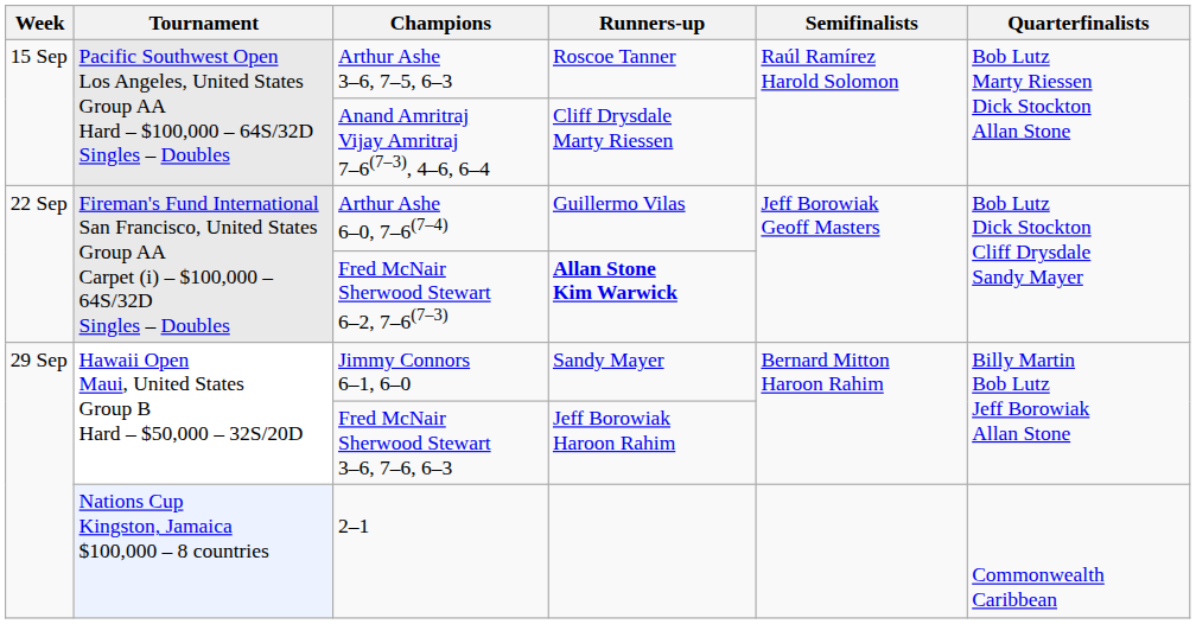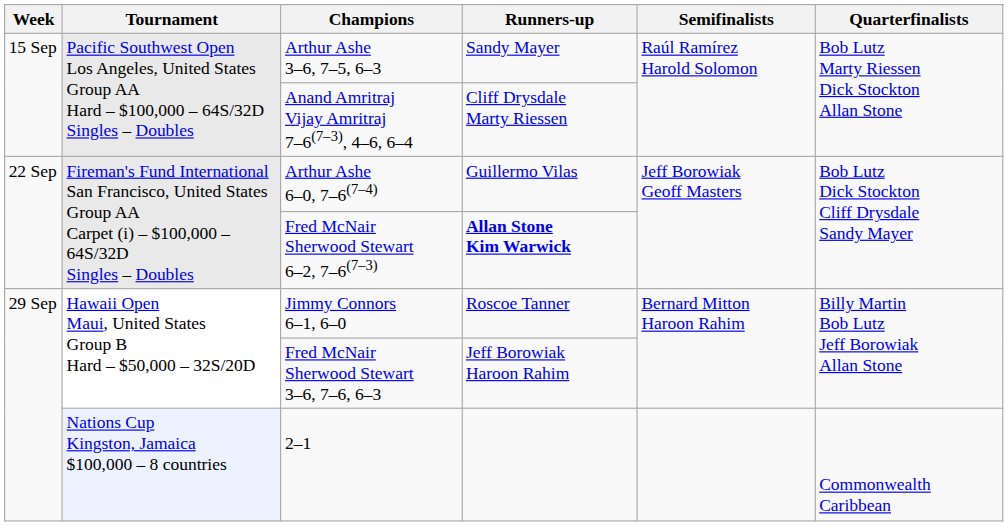Arthur Ashe 3–6, 7–5, 6–3 | Runners-up: Roscoe Tanner -> Sandy Mayer
Jimmy Connors 6–1, 6–0 | Runners-up: Sandy Mayer -> Roscoe Tanner
